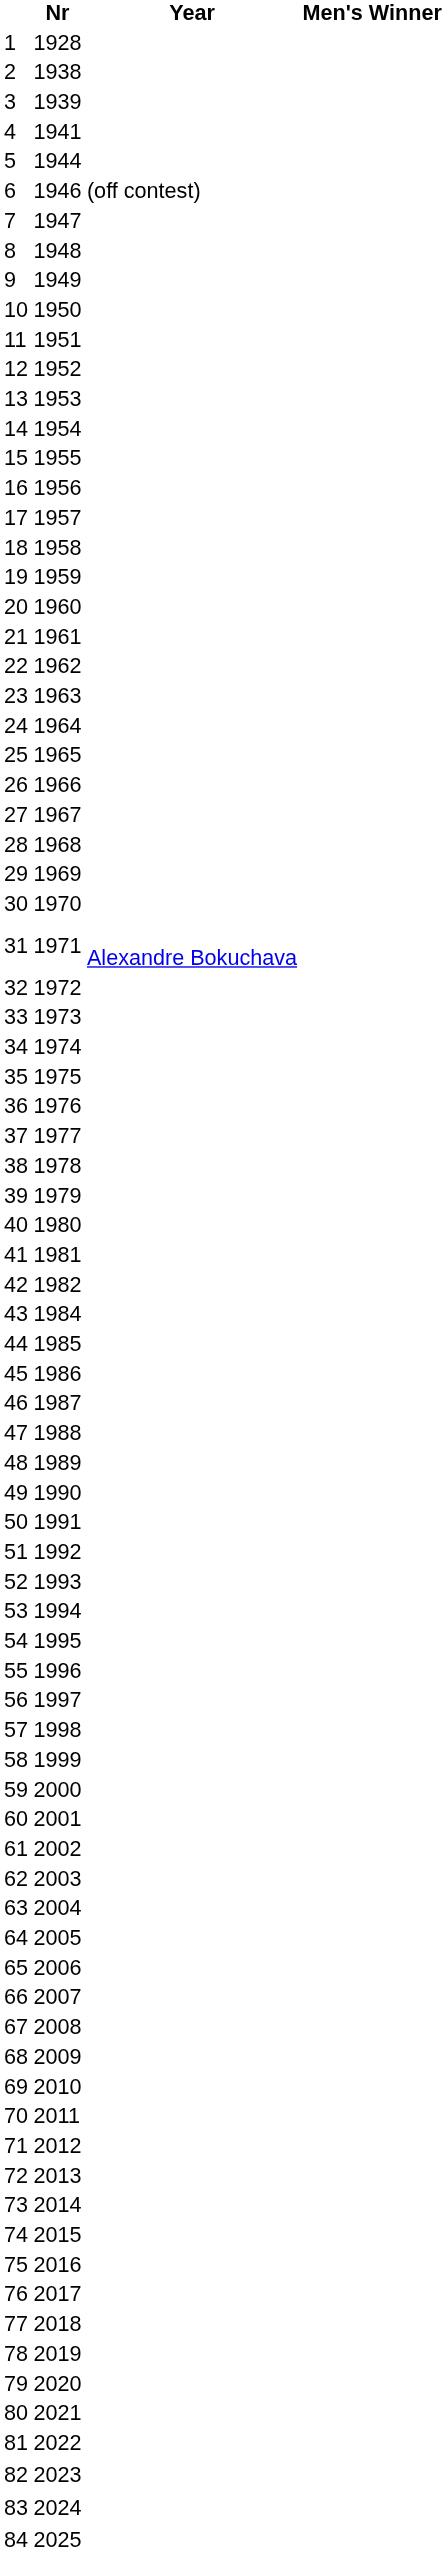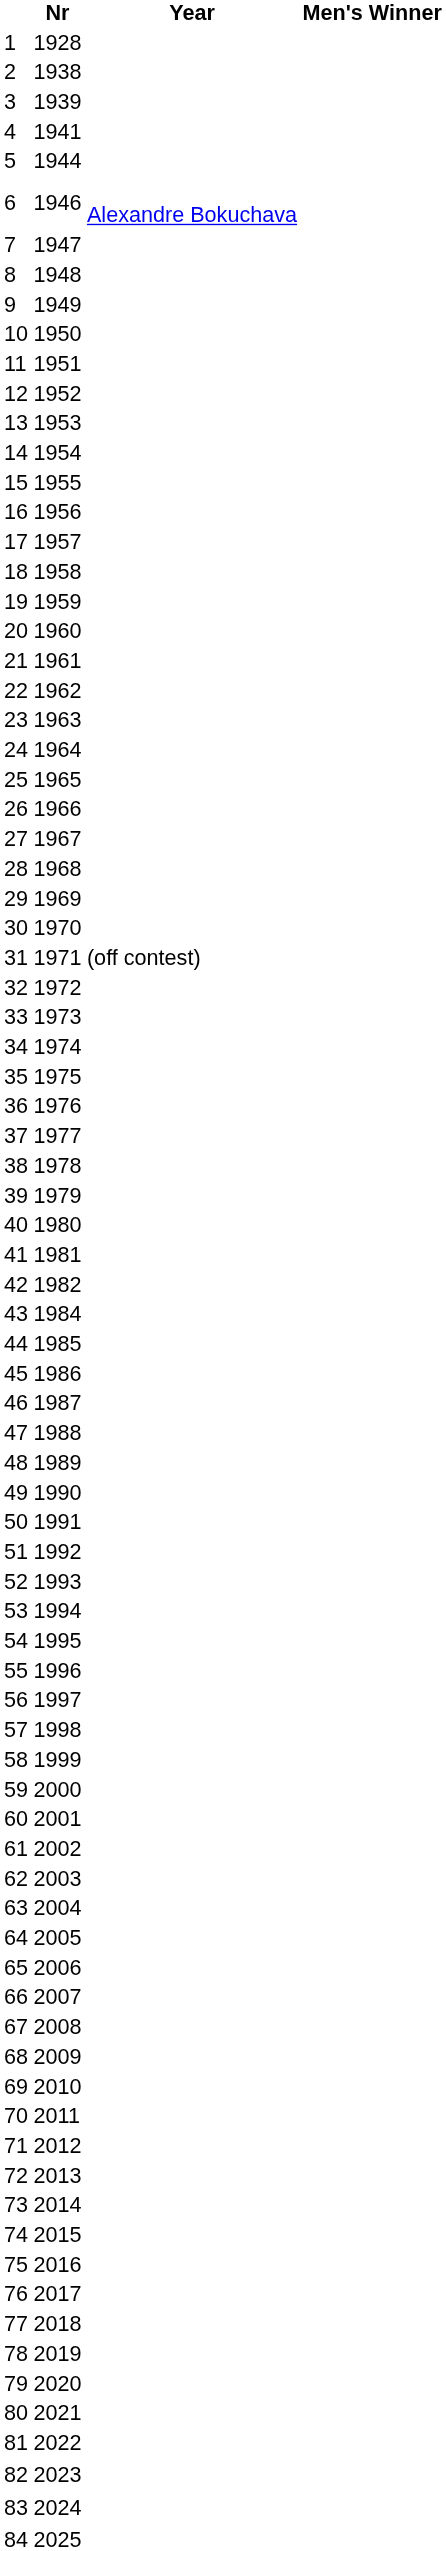6 | Year: (off contest) -> Alexandre Bokuchava
31 | Year: Alexandre Bokuchava -> (off contest)
